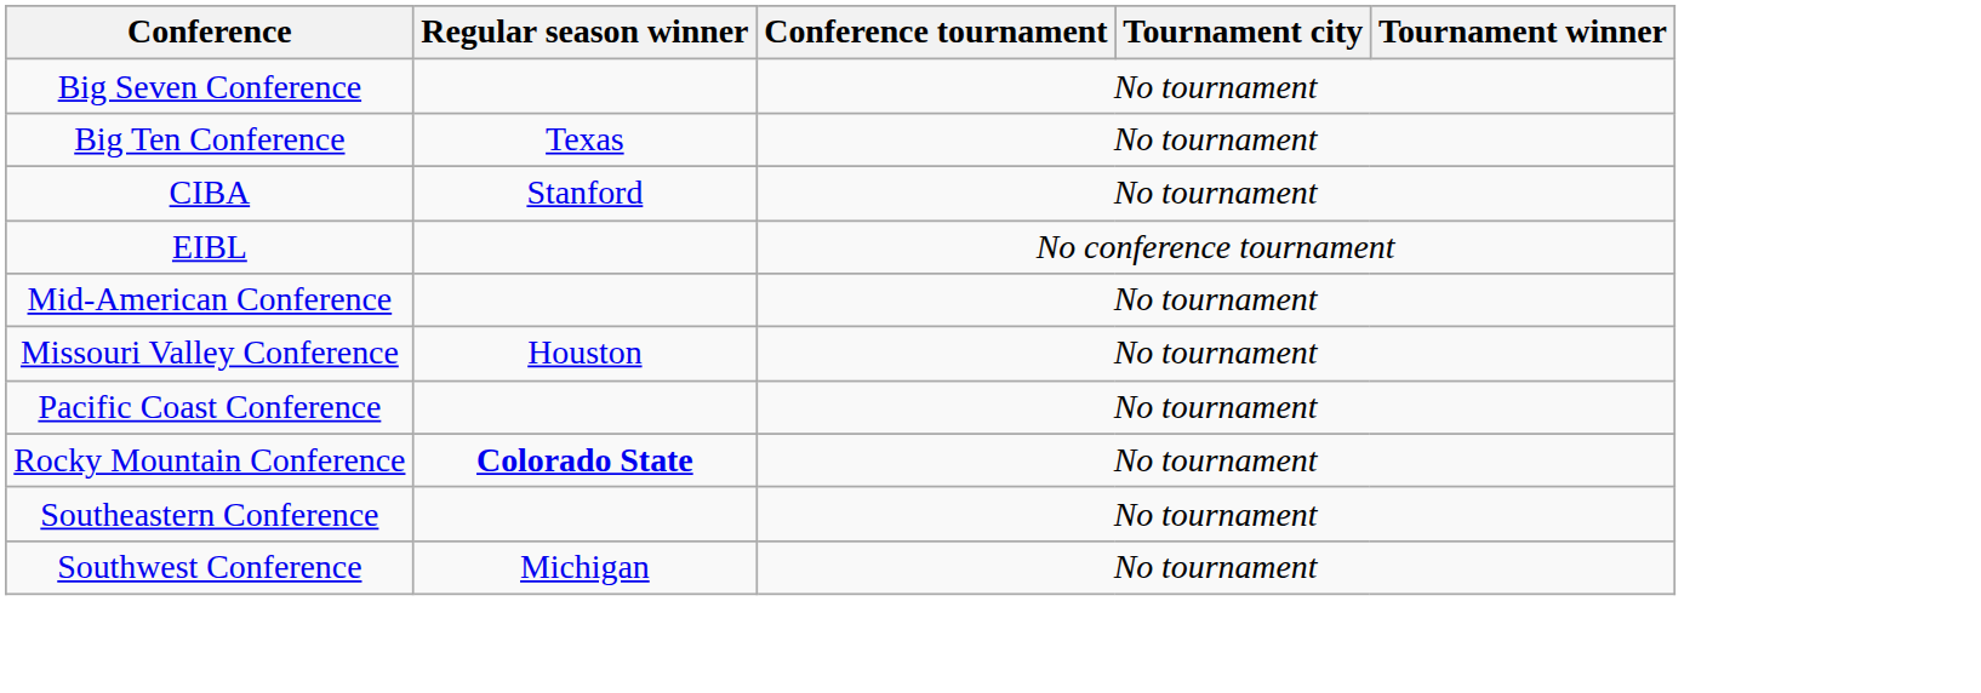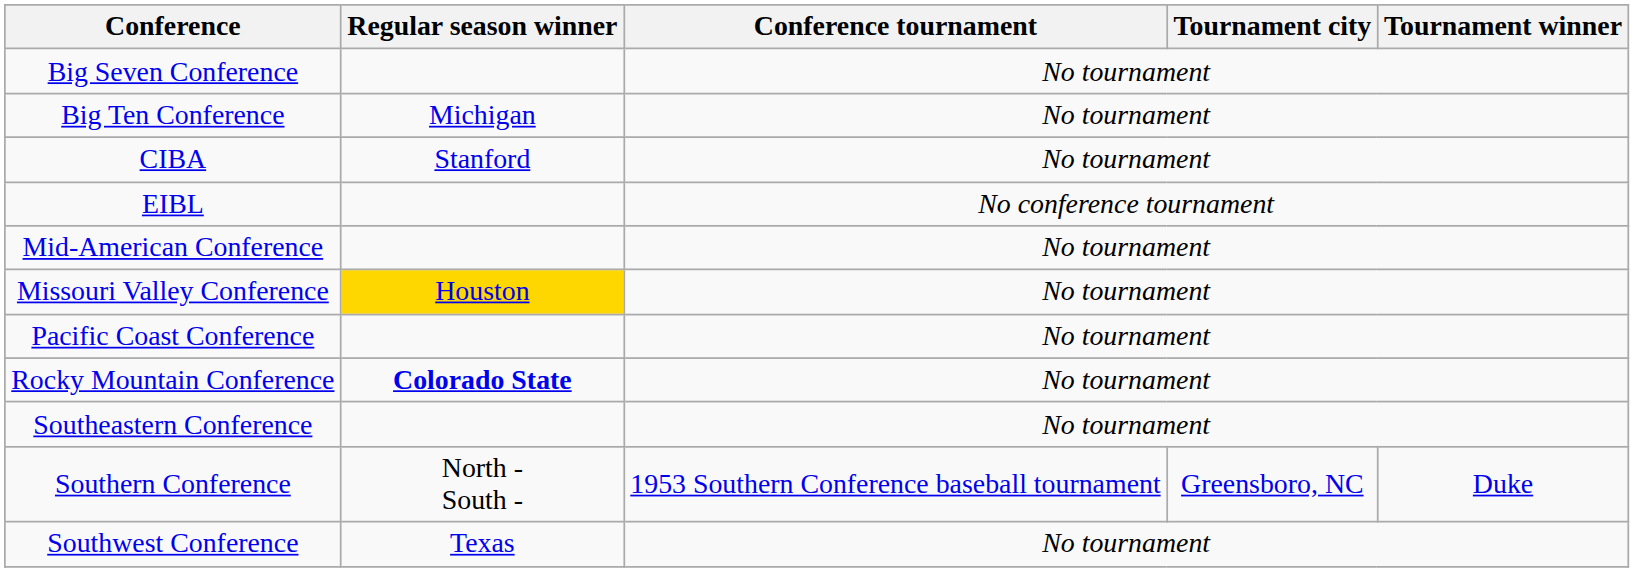Big Ten Conference | Regular season winner: Texas -> Michigan
Missouri Valley Conference | Regular season winner: no background -> gold background
+ row: Southern Conference | North - South - | 1953 Southern Conference baseball tournament | Greensboro, NC | Duke
Southwest Conference | Regular season winner: Michigan -> Texas
